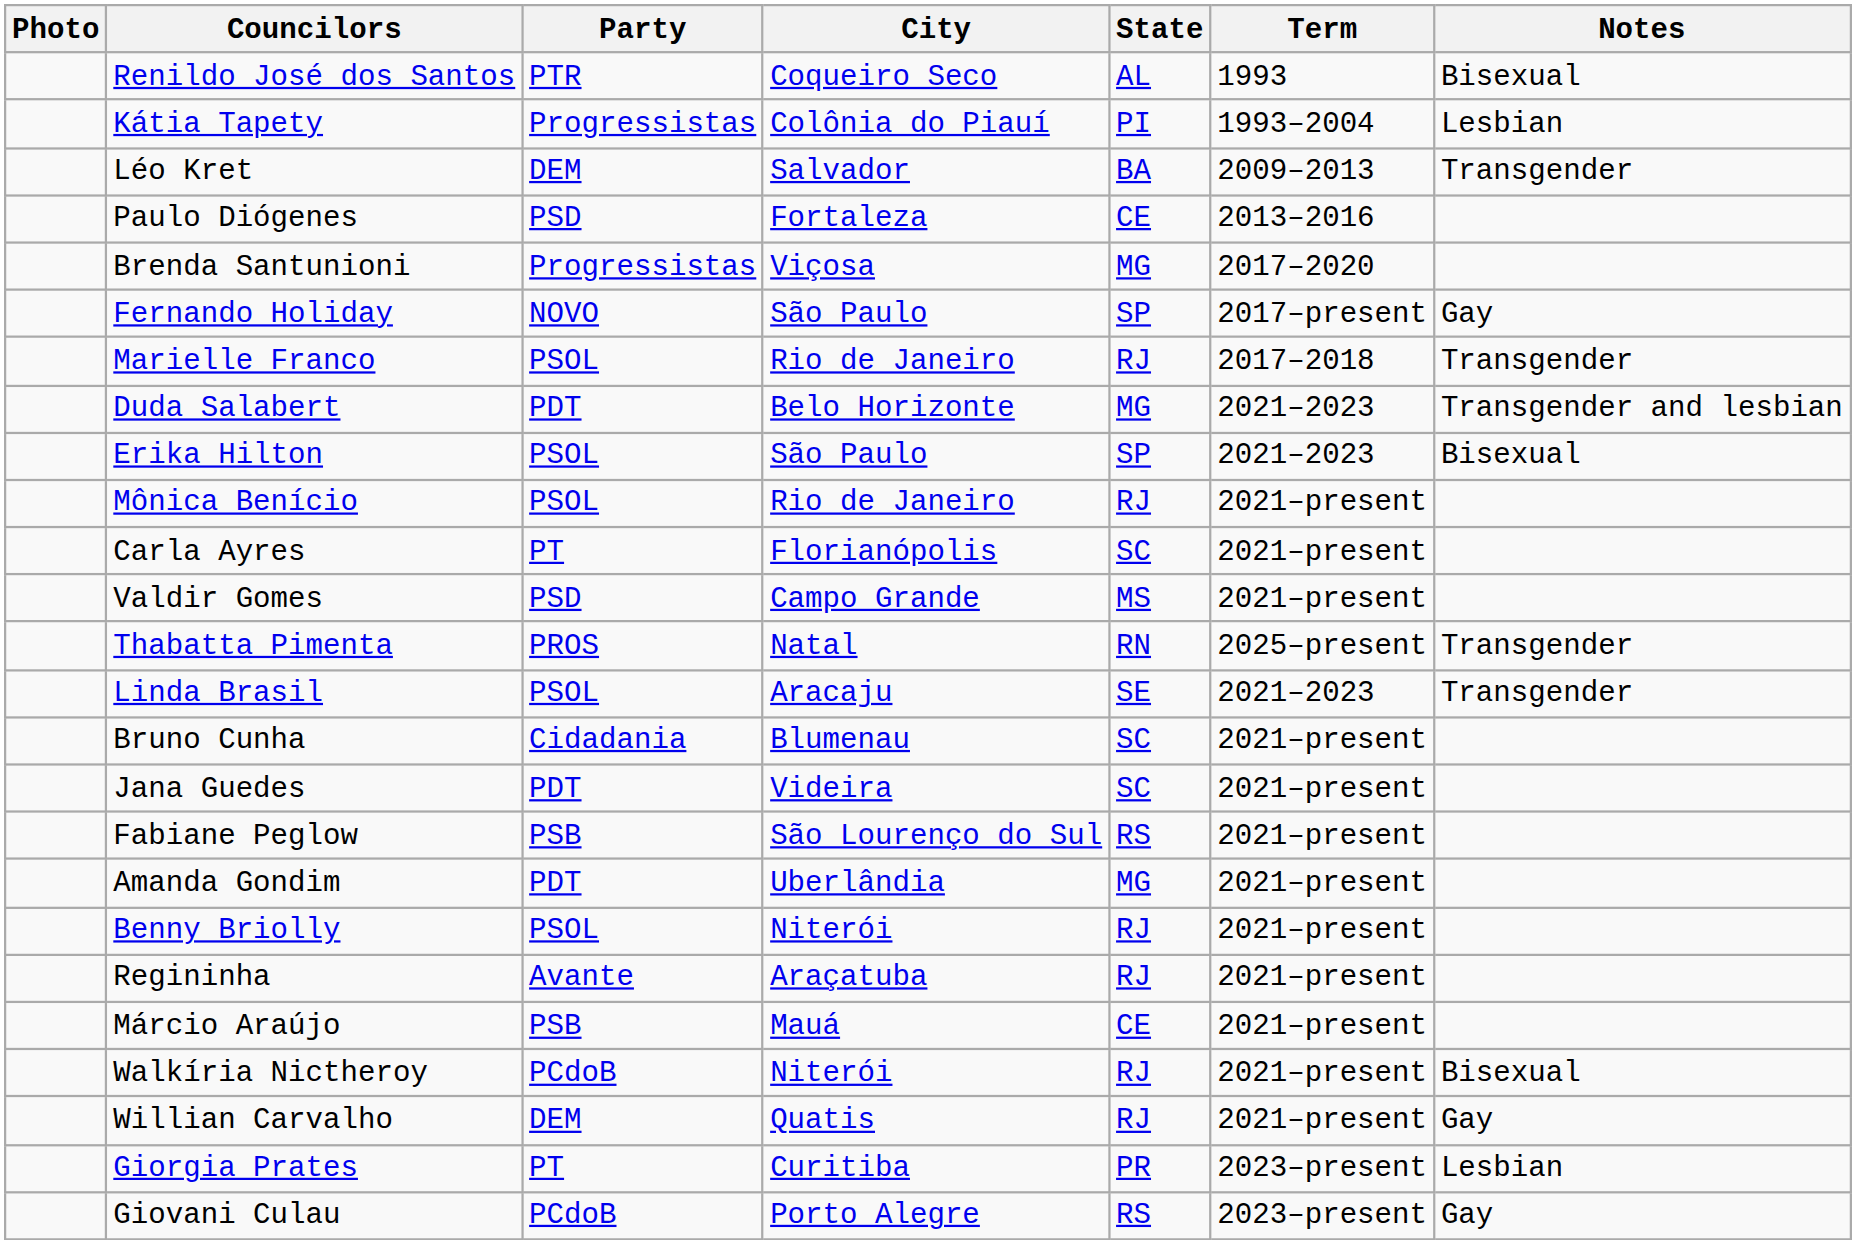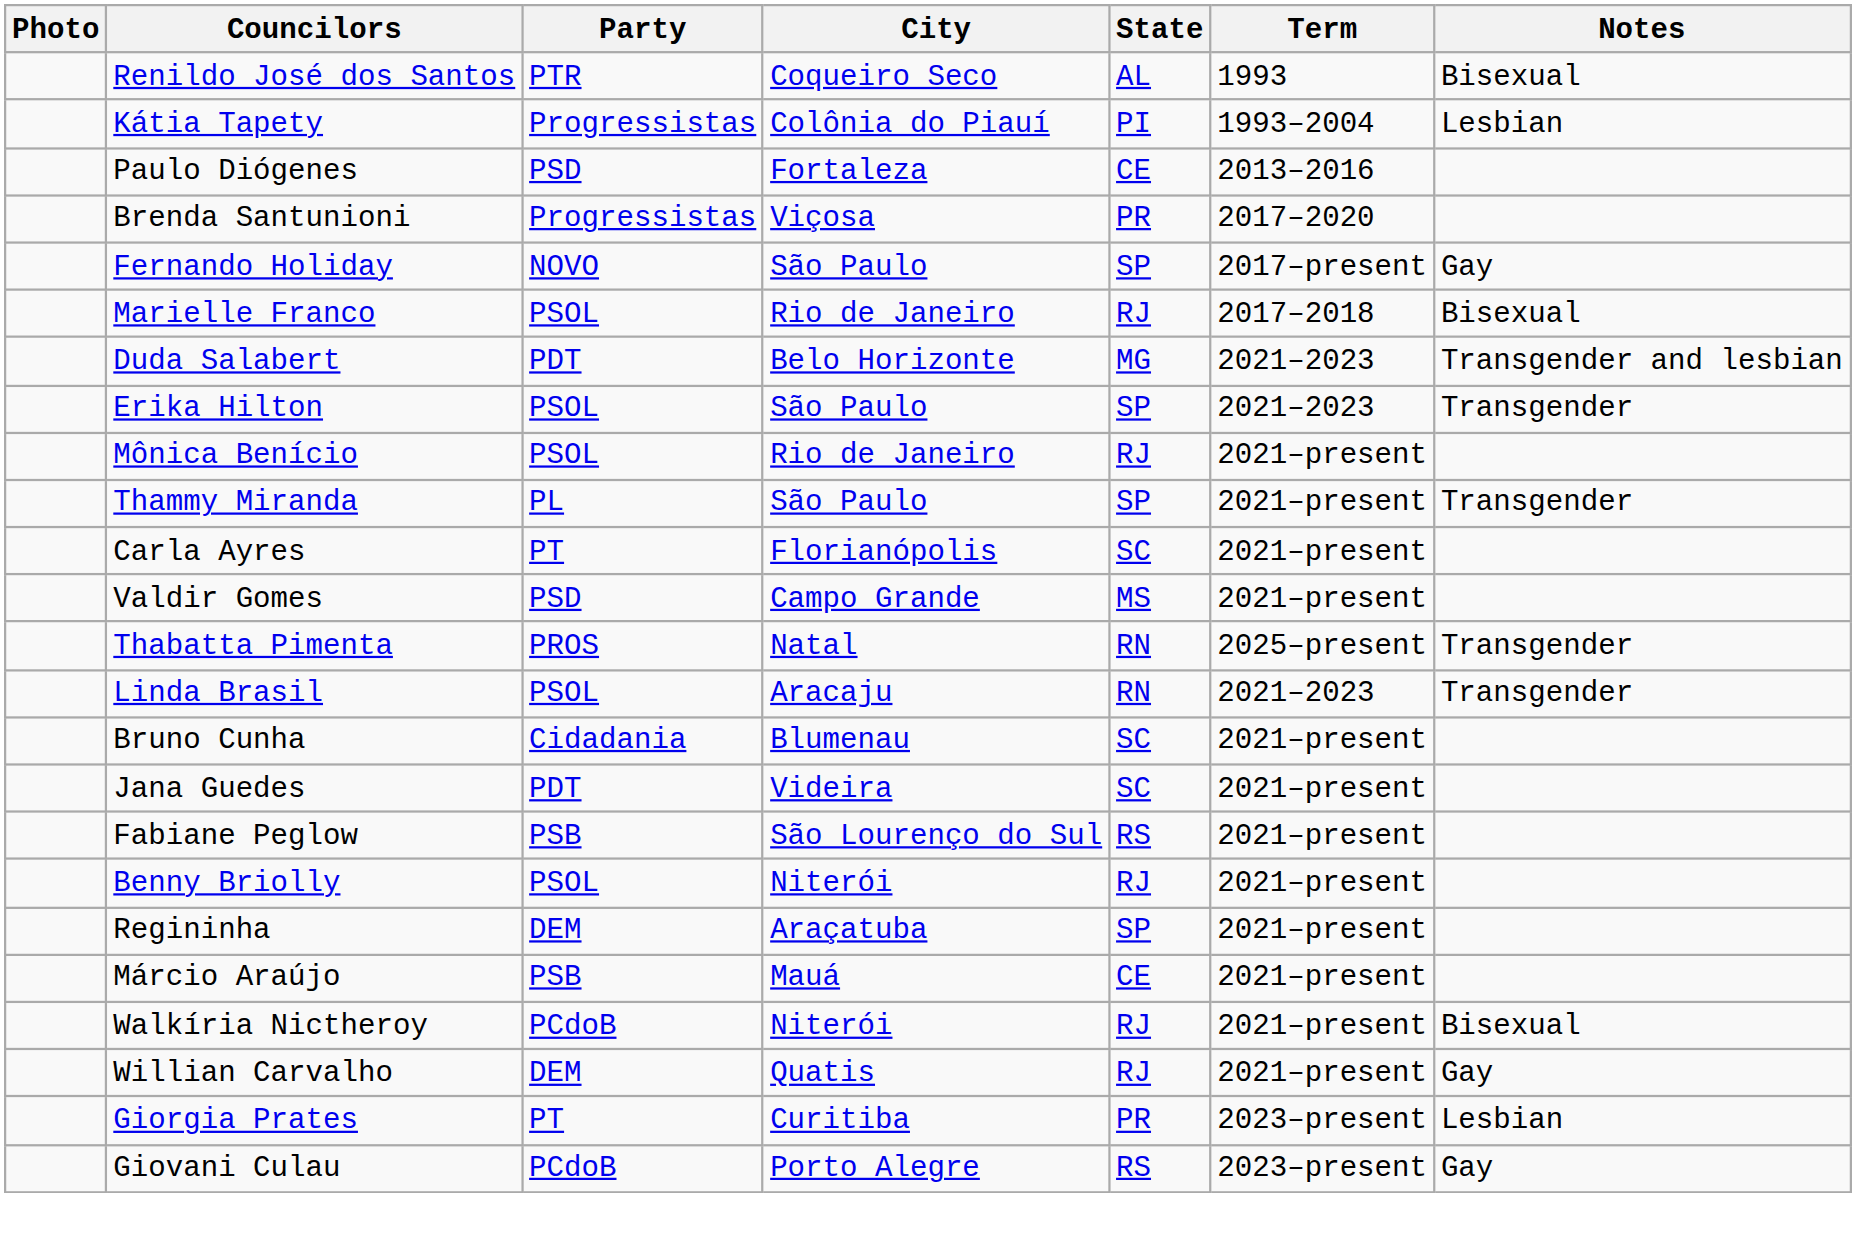- row: Léo Kret | DEM | Salvador | BA | 2009–2013 | Transgender
Brenda Santunioni | State: MG -> PR
Marielle Franco | Notes: Transgender -> Bisexual
Erika Hilton | Notes: Bisexual -> Transgender
+ row: Thammy Miranda | PL | São Paulo | SP | 2021–present | Transgender
Linda Brasil | State: SE -> RN
- row: Amanda Gondim | PDT | Uberlândia | MG | 2021–present
Regininha | Party: Avante -> DEM
Regininha | State: RJ -> SP
